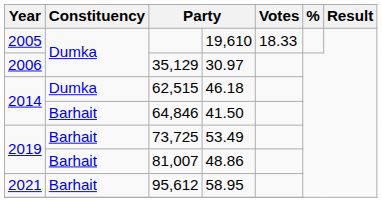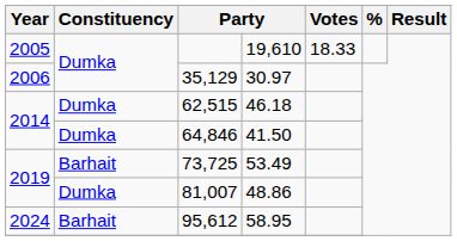64,846 | Constituency: Barhait -> Dumka
81,007 | Constituency: Barhait -> Dumka
95,612 | Year: 2021 -> 2024
